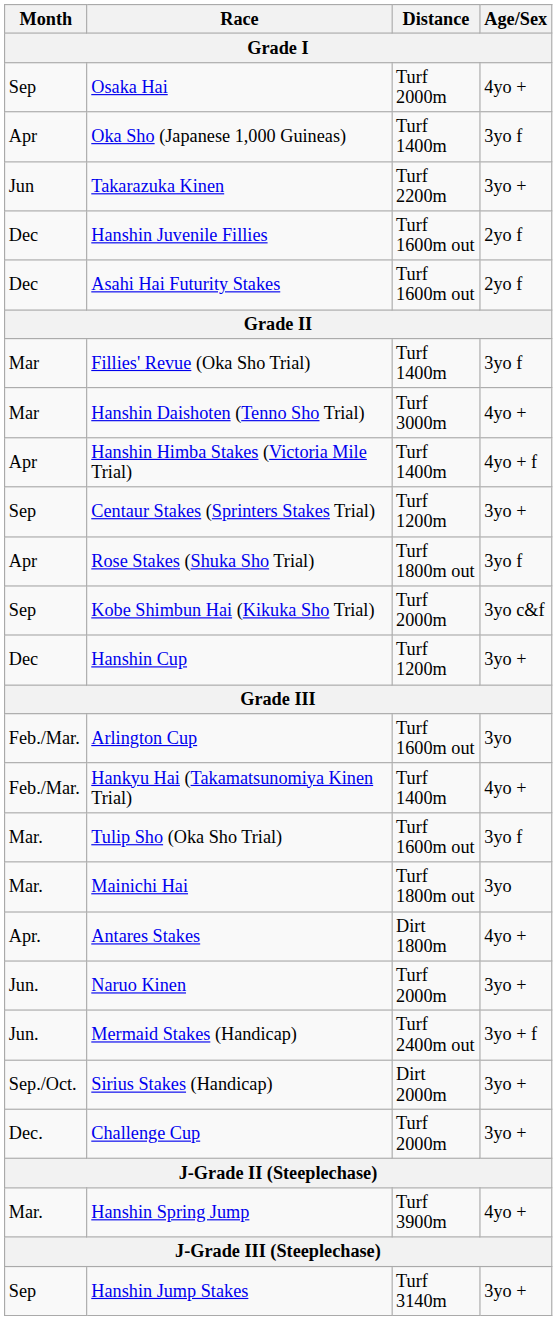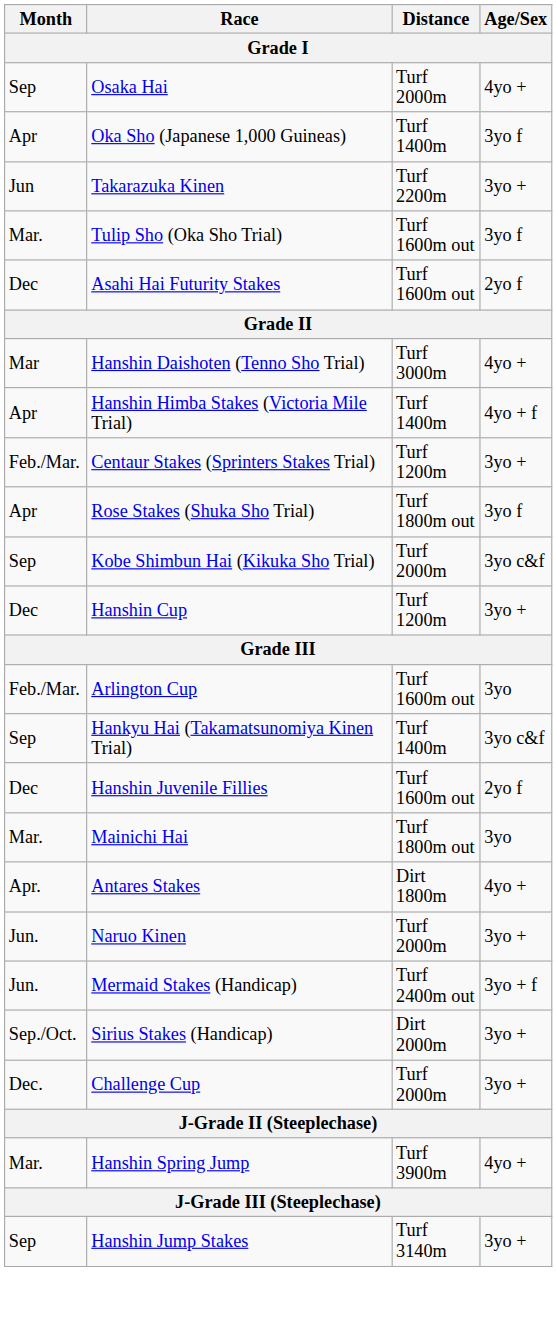rows swapped: Hanshin Juvenile Fillies <-> Tulip Sho (Oka Sho Trial)
- row: Mar | Fillies' Revue (Oka Sho Trial) | Turf 1400m | 3yo f
Centaur Stakes (Sprinters Stakes Trial) | Month: Sep -> Feb./Mar.
Hankyu Hai (Takamatsunomiya Kinen Trial) | Month: Feb./Mar. -> Sep
Hankyu Hai (Takamatsunomiya Kinen Trial) | Age/Sex: 4yo + -> 3yo c&f
